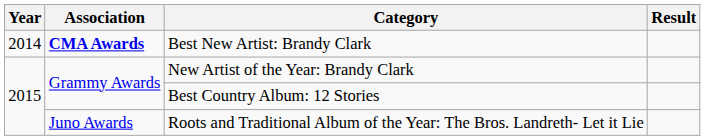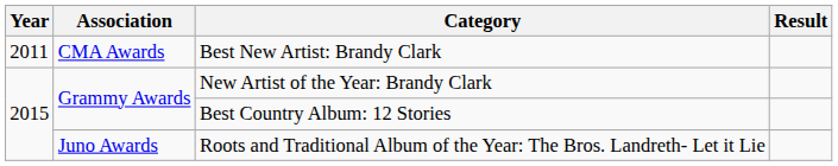Best New Artist: Brandy Clark | Year: 2014 -> 2011
Best New Artist: Brandy Clark | Association: bold -> normal
